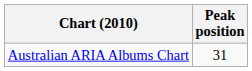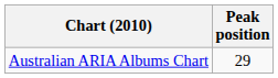Australian ARIA Albums Chart | Peak position: 31 -> 29
